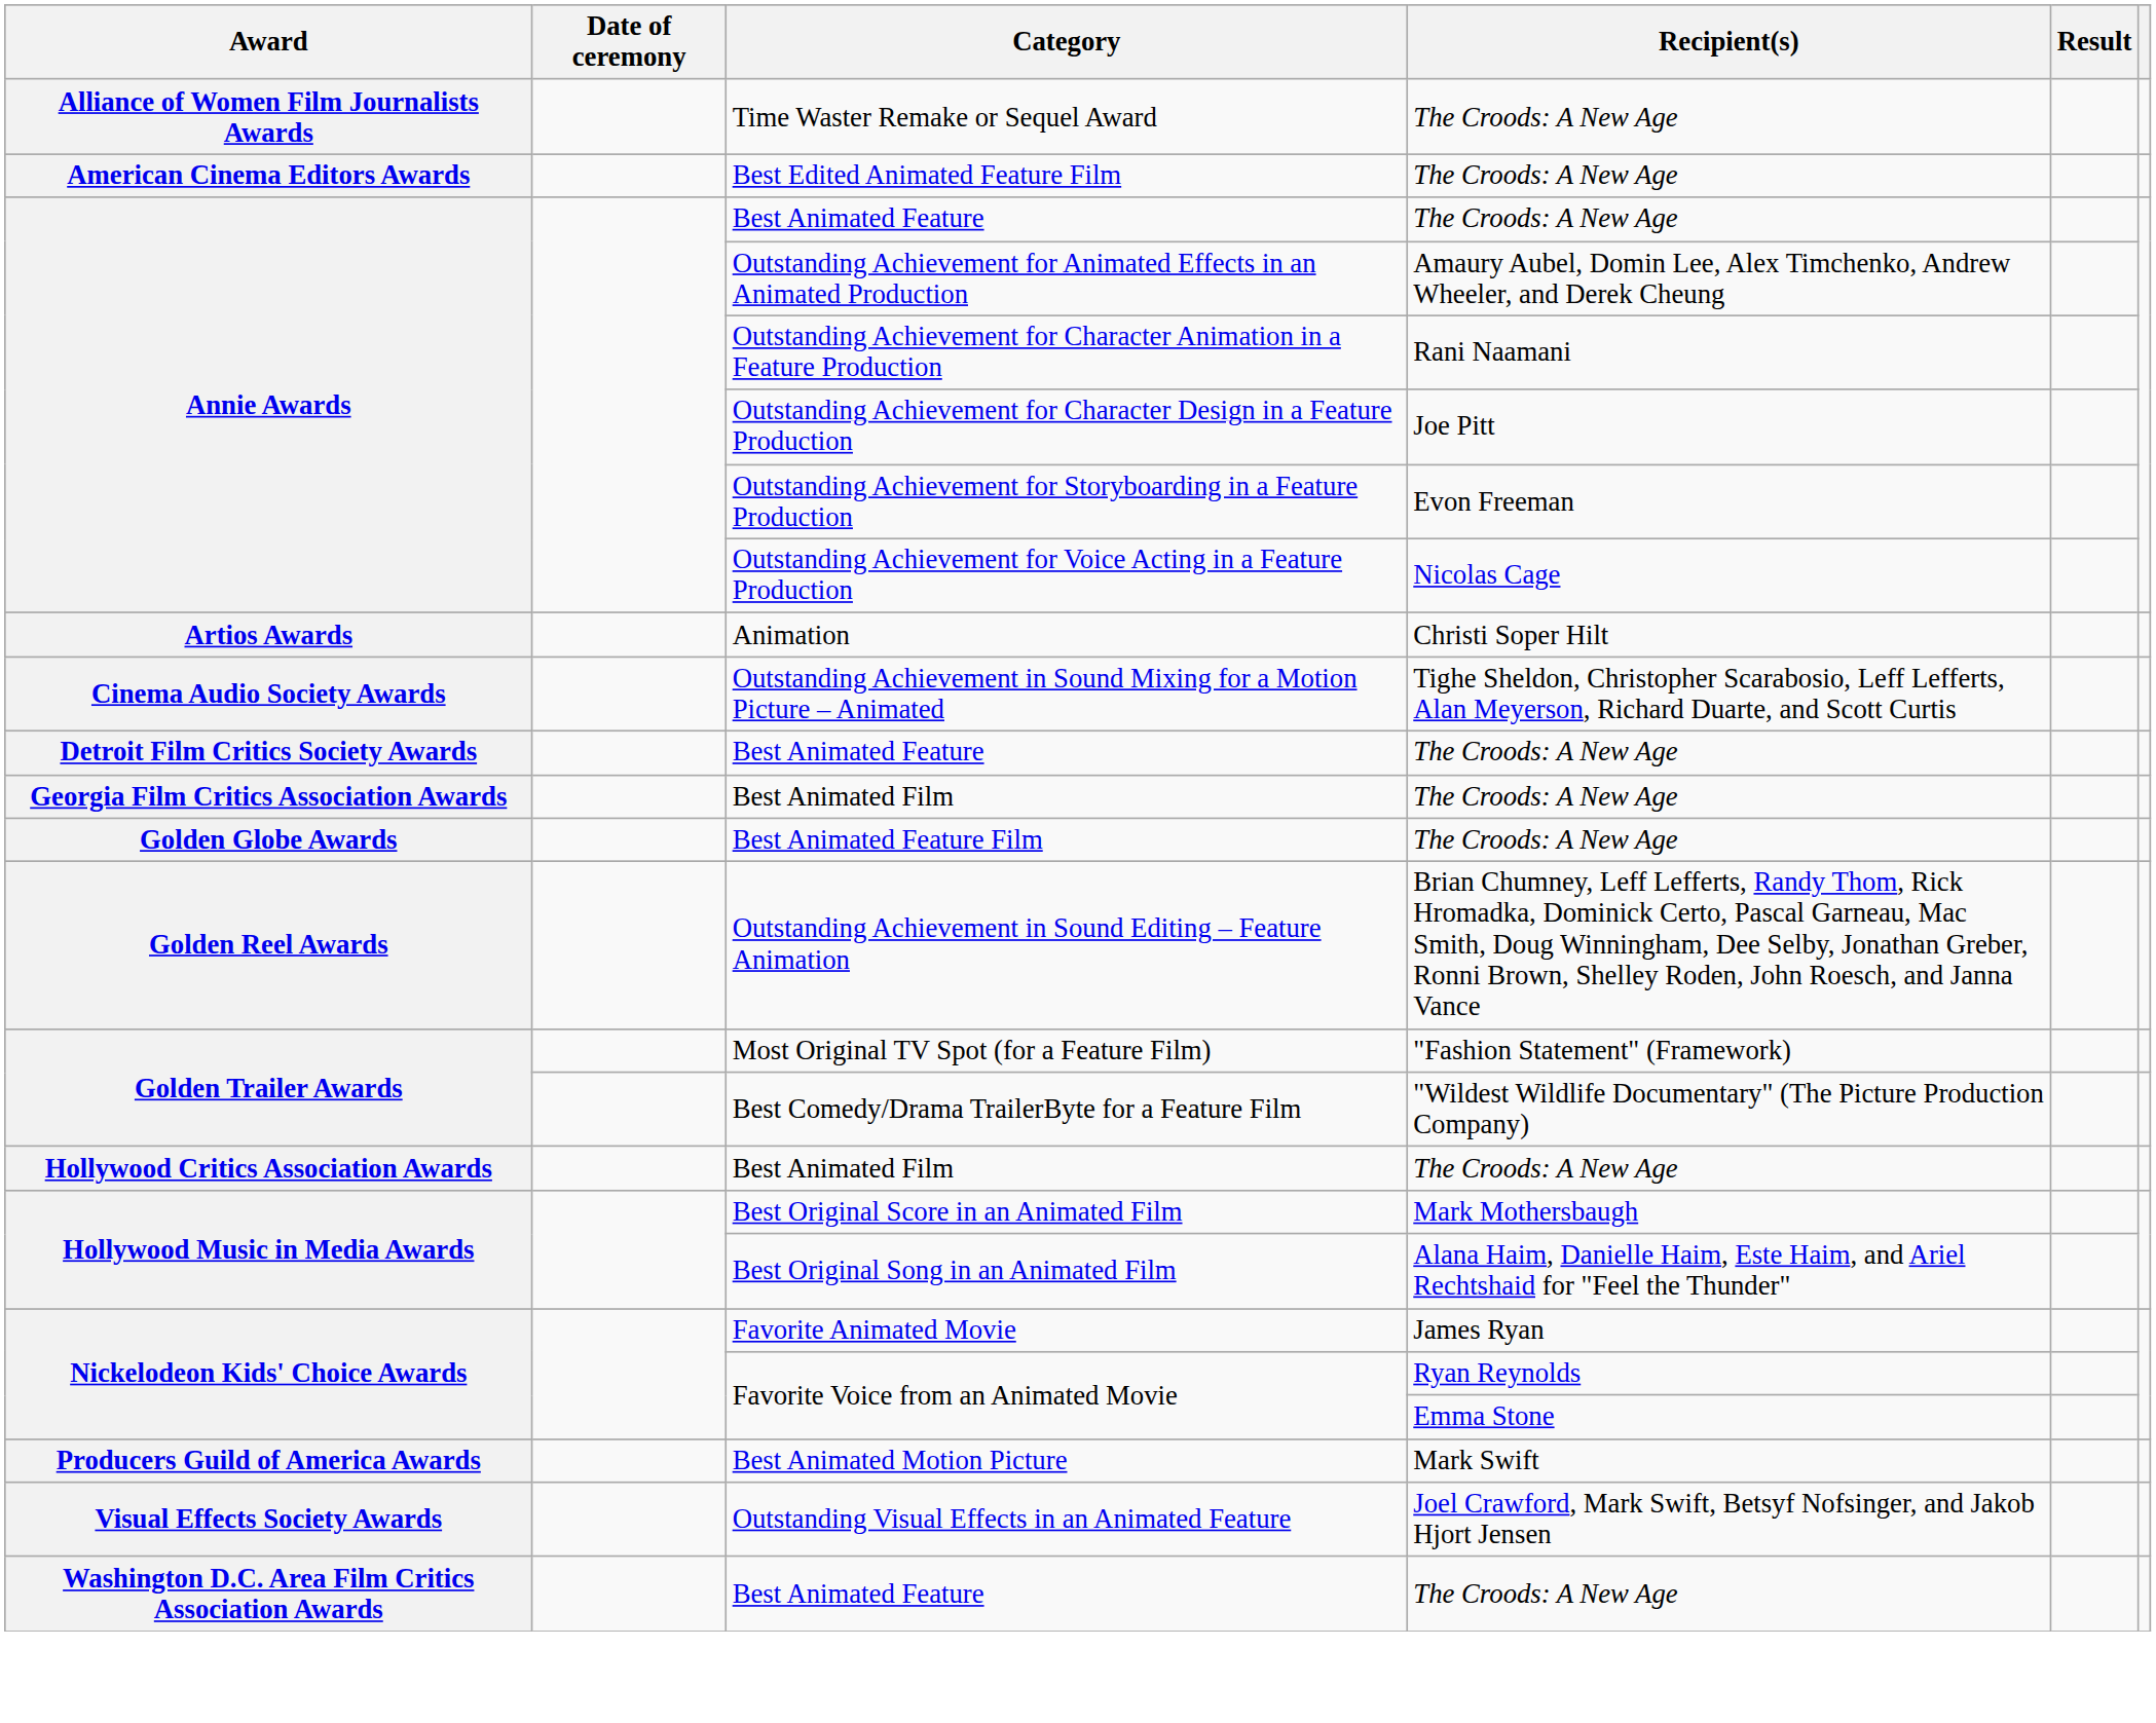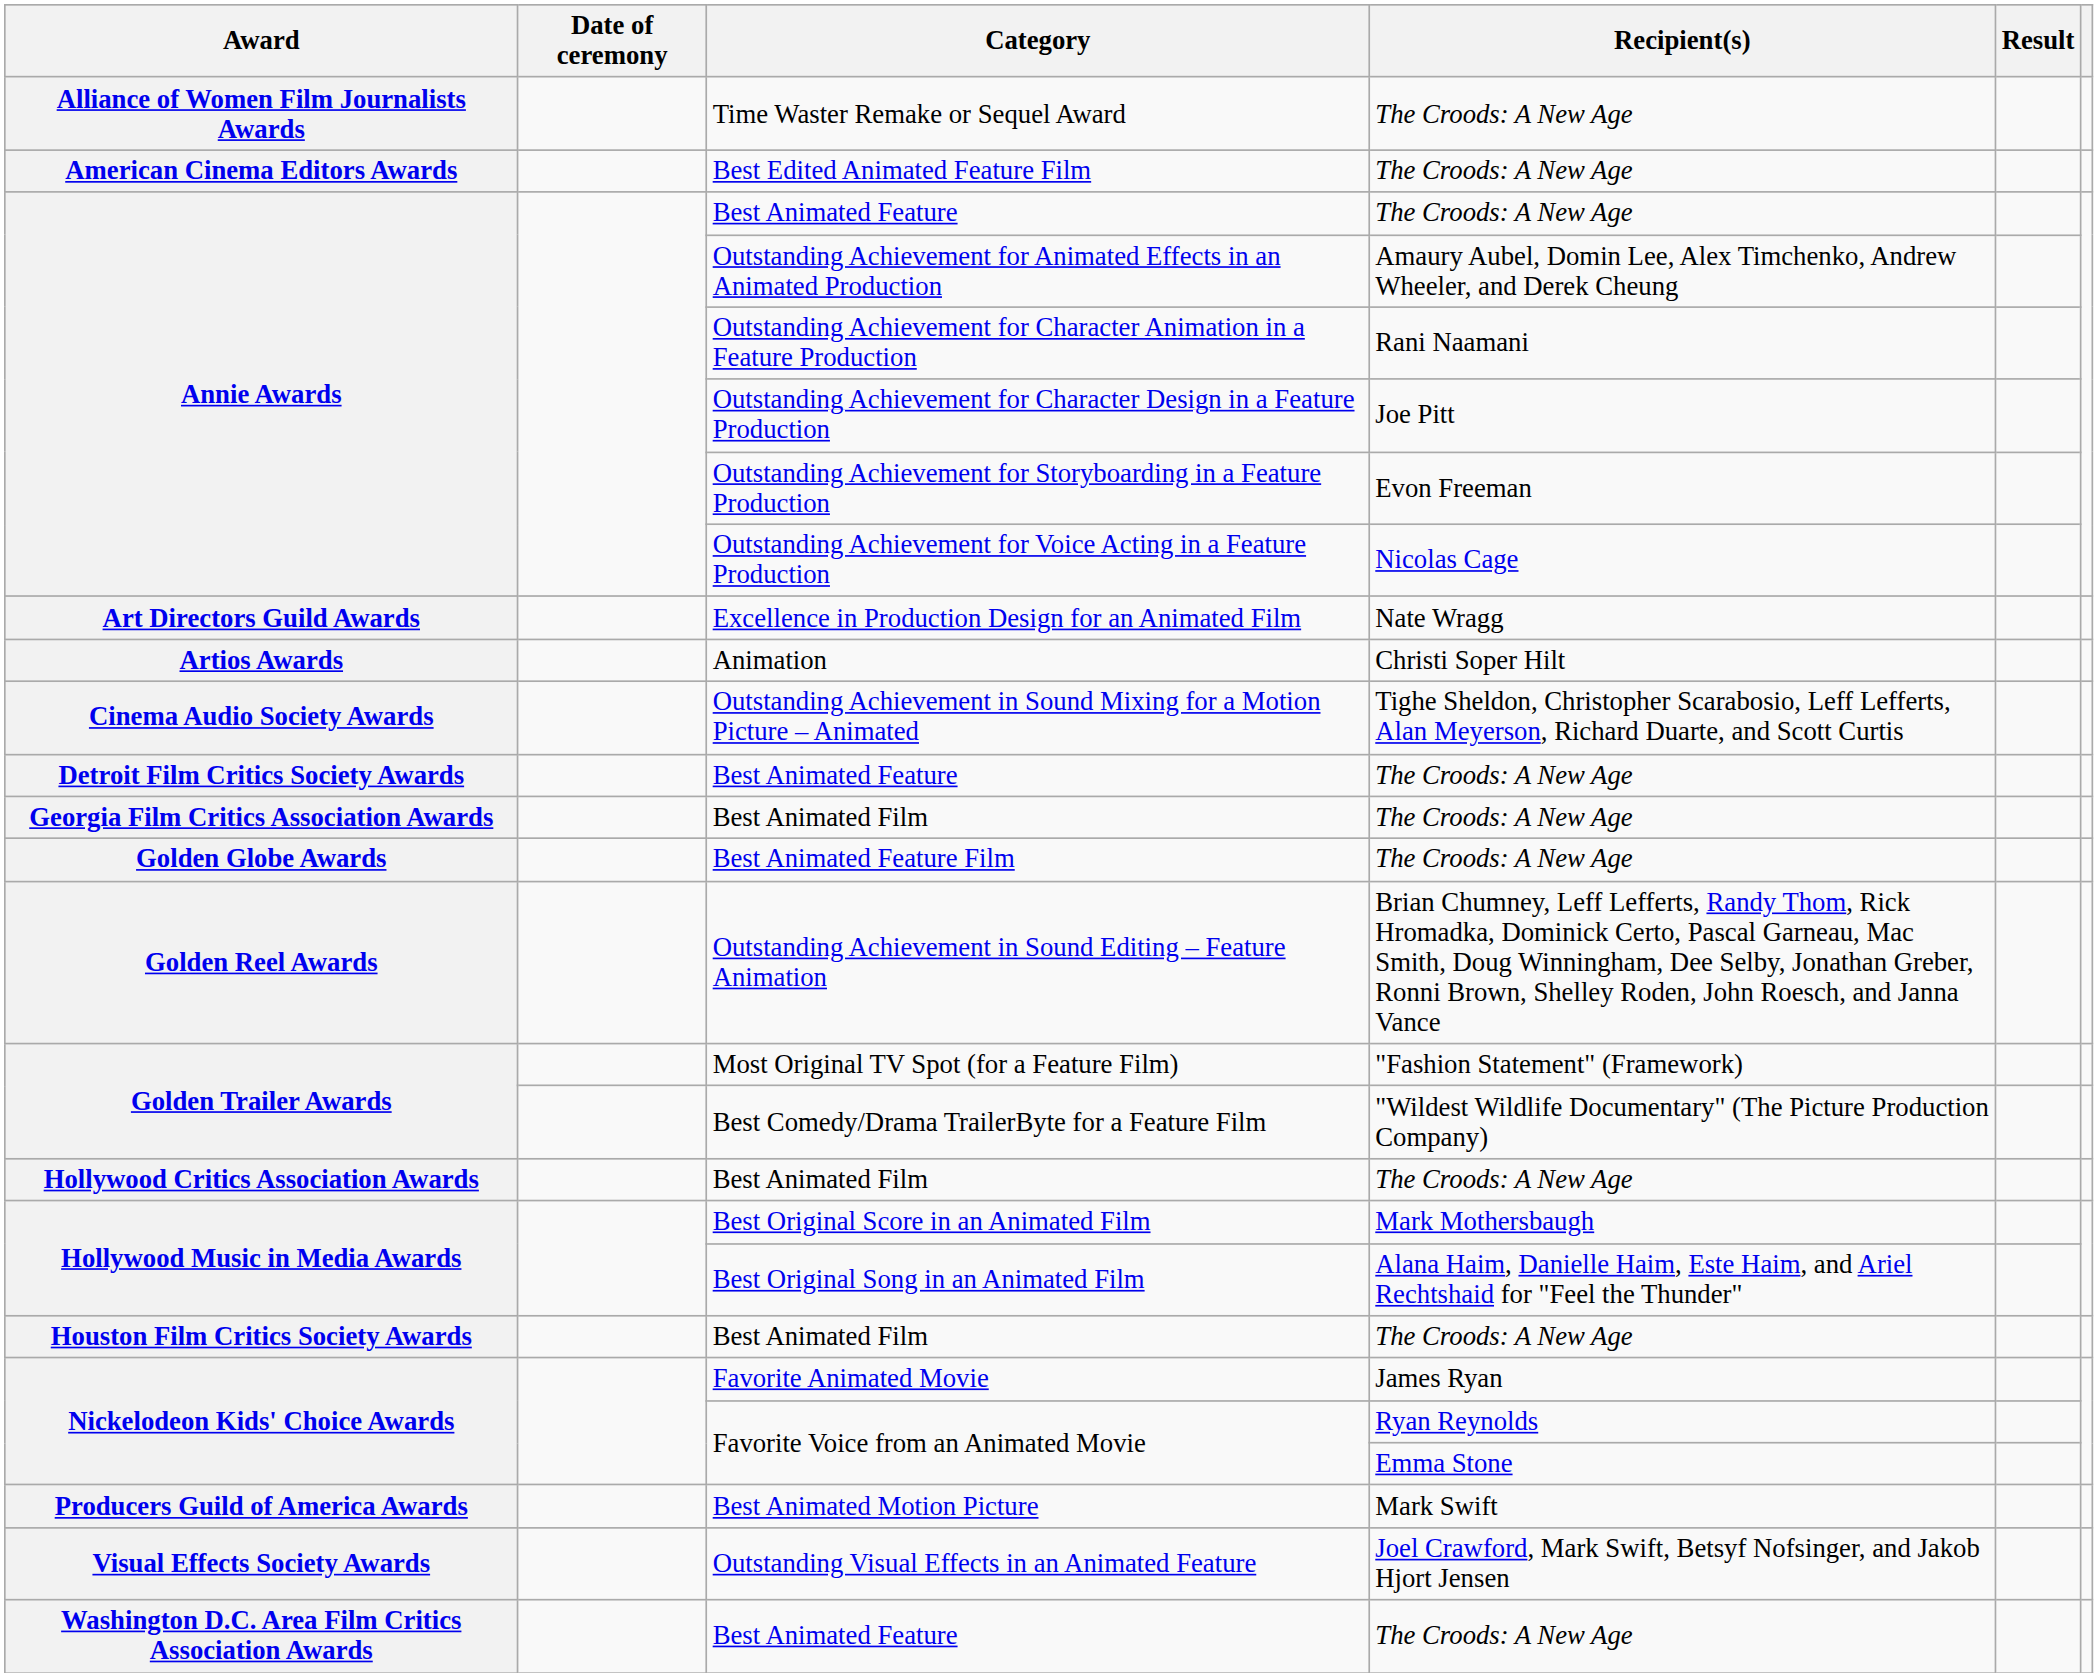+ row: Art Directors Guild Awards | Excellence in Production Design for an Animated Film | Nate Wragg
+ row: Houston Film Critics Society Awards | Best Animated Film | The Croods: A New Age
